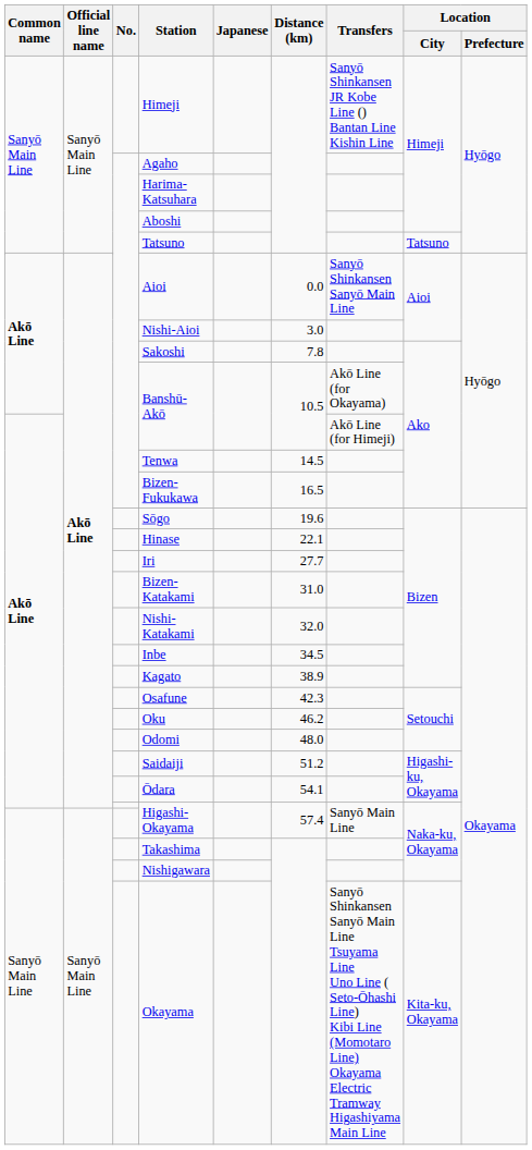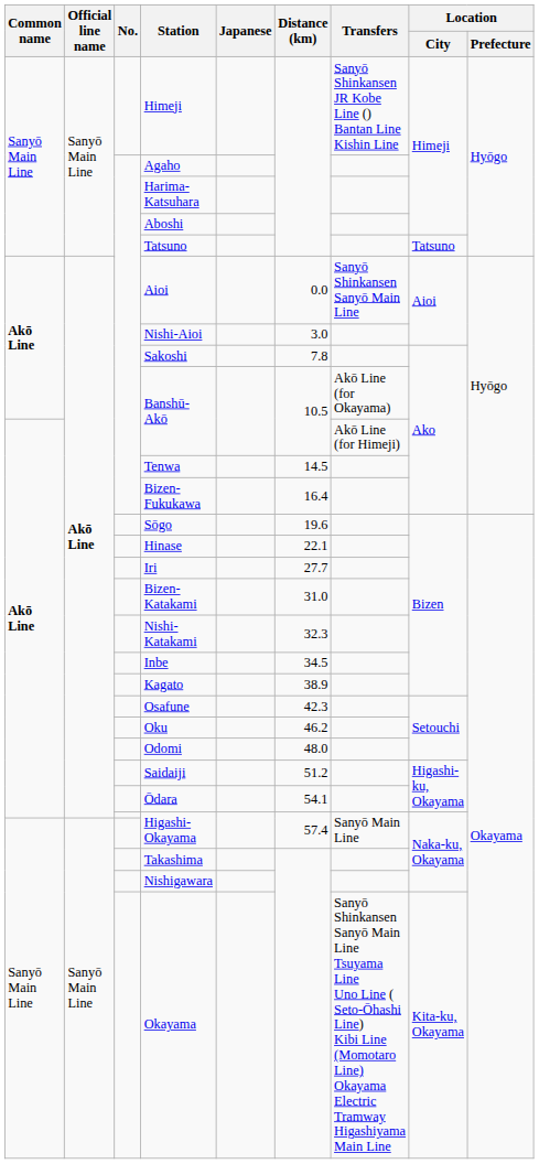Bizen-Fukukawa | Distance (km): 16.5 -> 16.4
Nishi-Katakami | Distance (km): 32.0 -> 32.3
